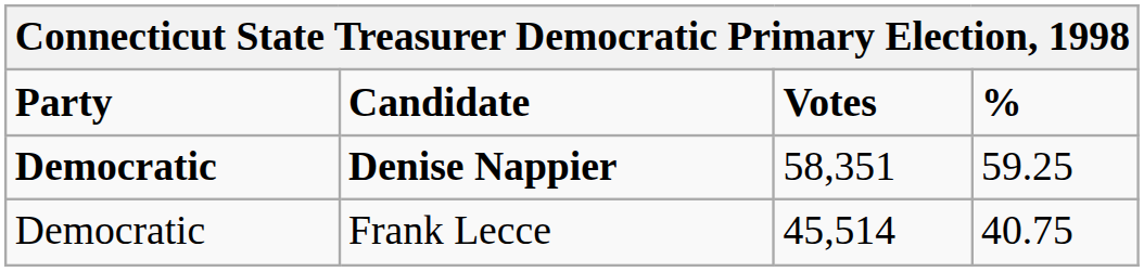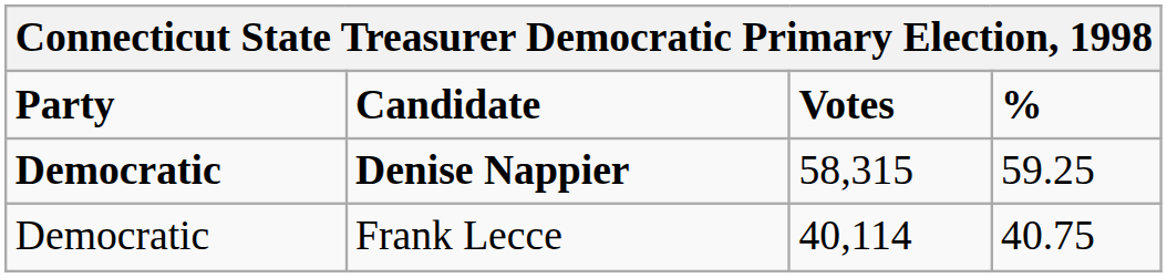Denise Nappier | Votes: 58,351 -> 58,315
Frank Lecce | Votes: 45,514 -> 40,114
